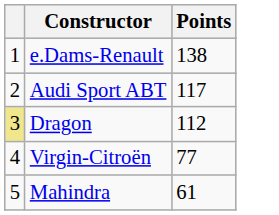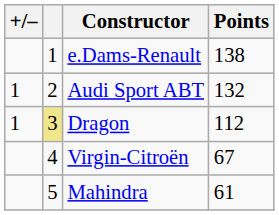+ column: +/– | 1 | 1
Audi Sport ABT | Points: 117 -> 132
Virgin-Citroën | Points: 77 -> 67
